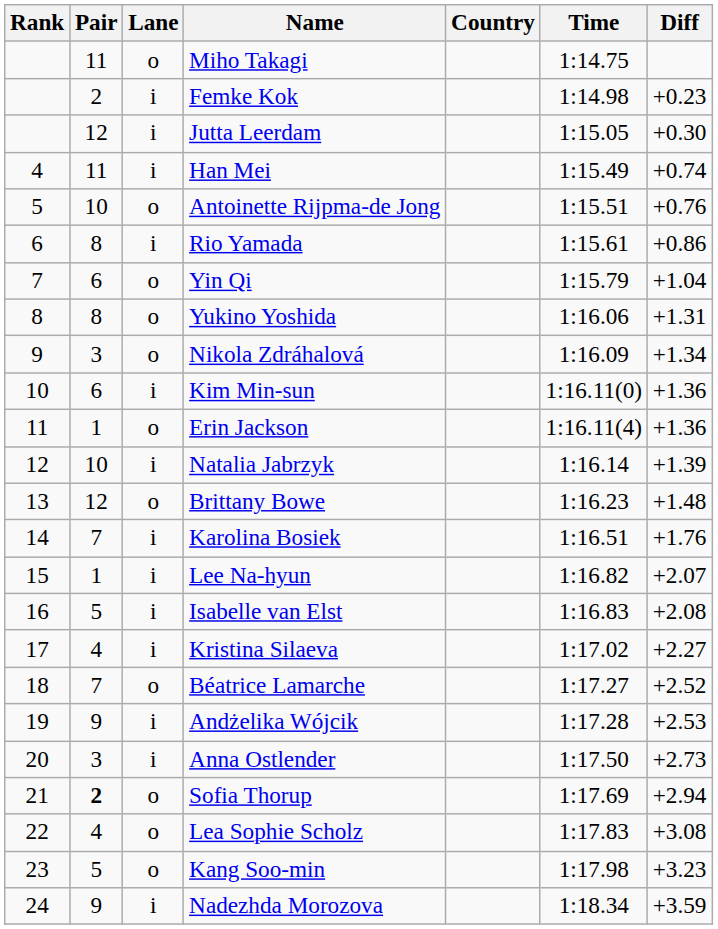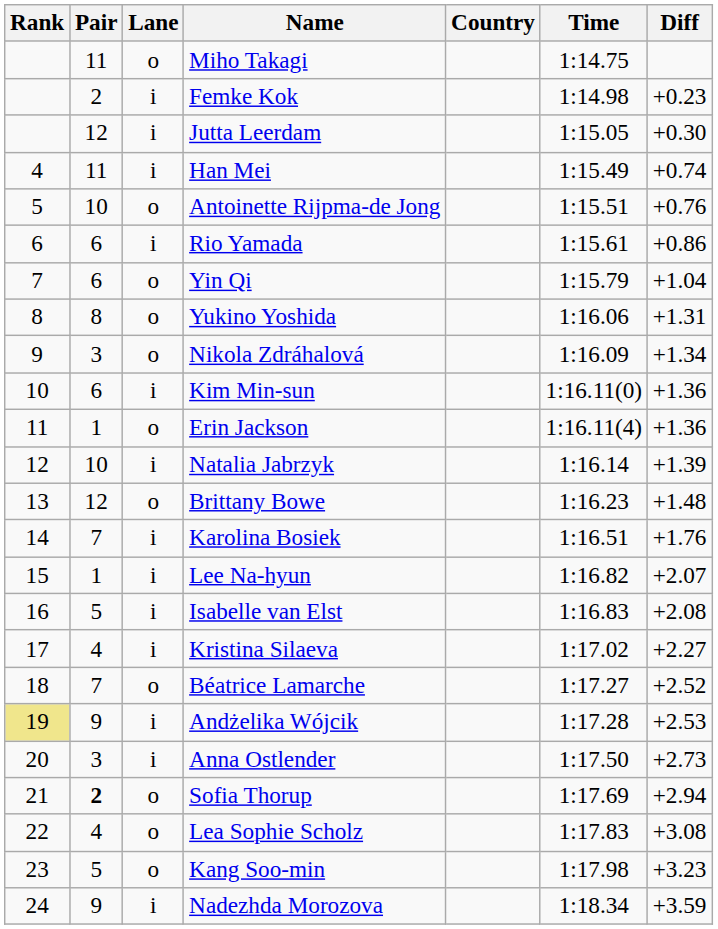Rio Yamada | Pair: 8 -> 6
Andżelika Wójcik | Rank: no background -> khaki background
